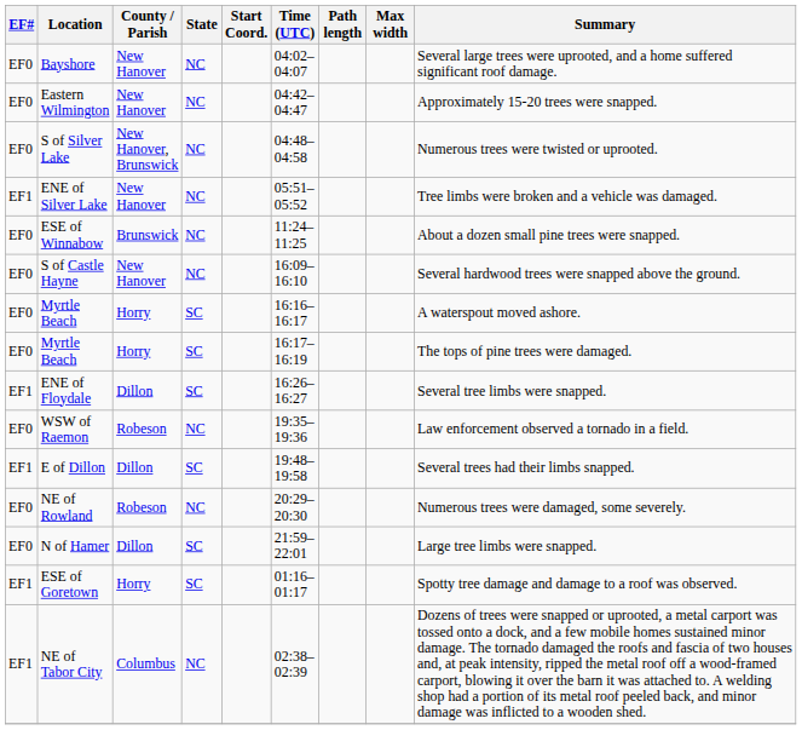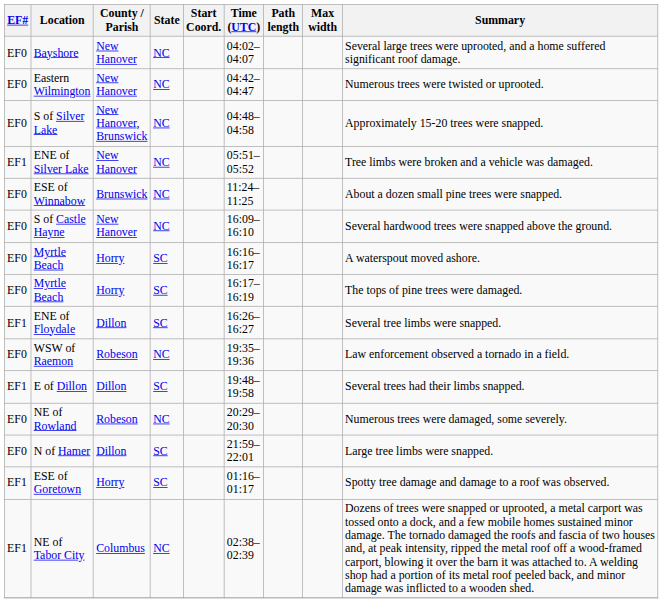Eastern Wilmington | Summary: Approximately 15-20 trees were snapped. -> Numerous trees were twisted or uprooted.
S of Silver Lake | Summary: Numerous trees were twisted or uprooted. -> Approximately 15-20 trees were snapped.
